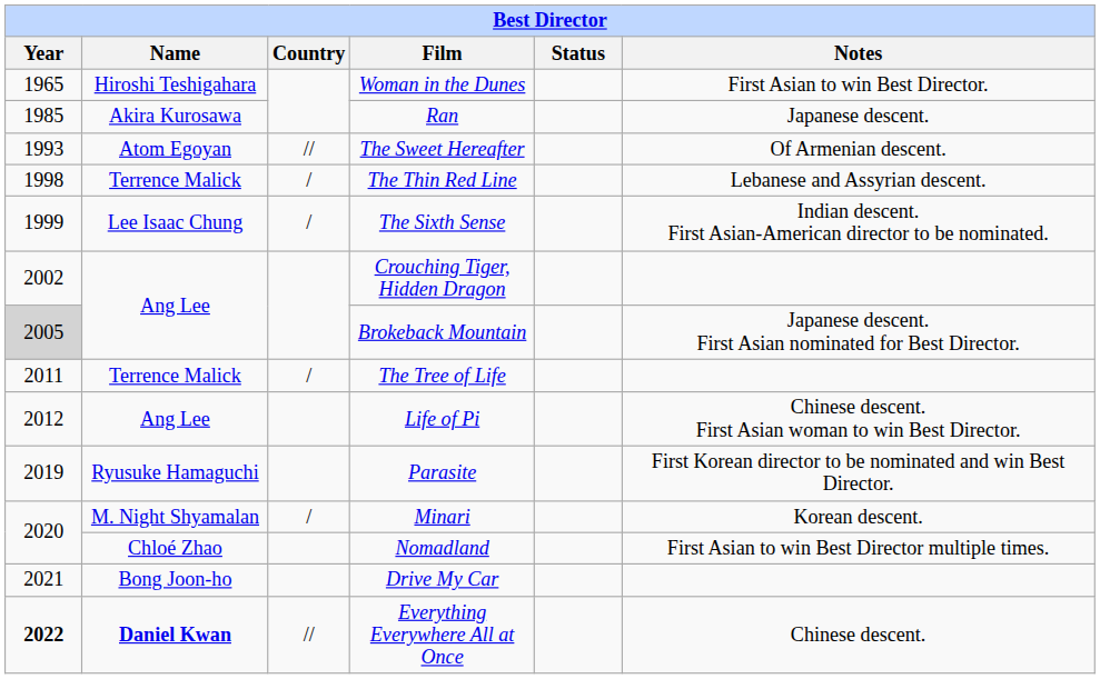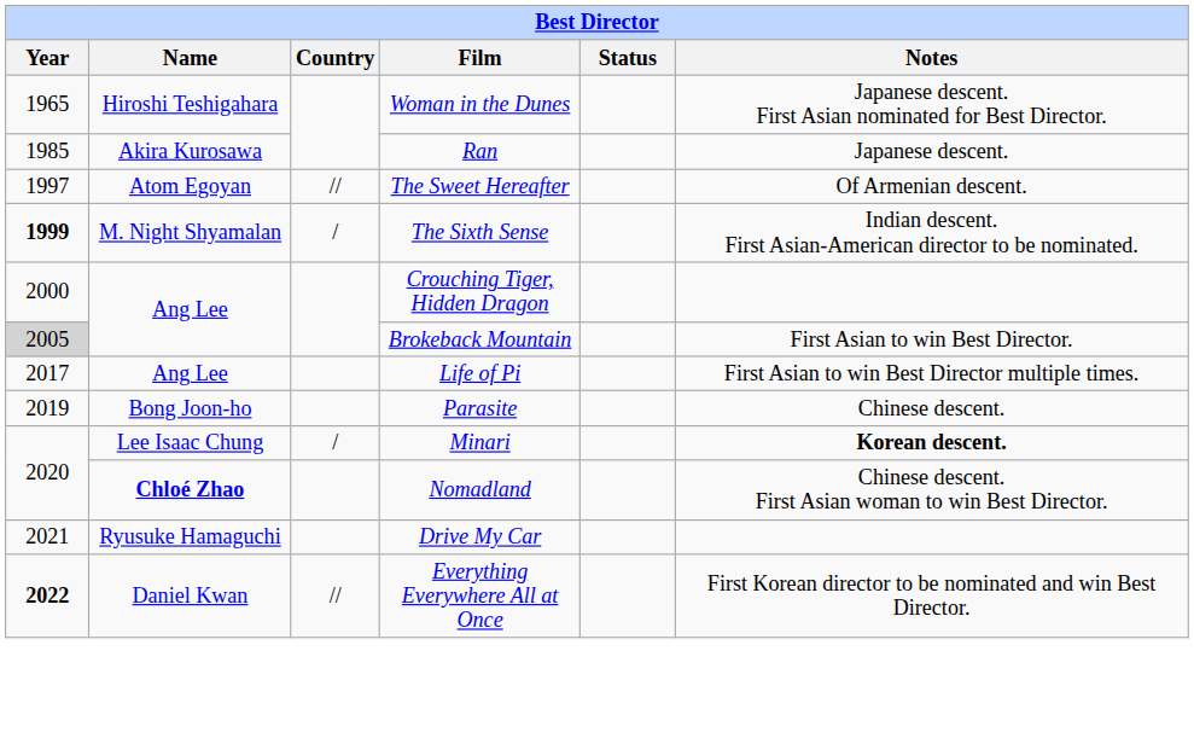Woman in the Dunes | Notes: First Asian to win Best Director. -> Japanese descent. First Asian nominated for Best Director.
The Sweet Hereafter | Year: 1993 -> 1997
- row: 1998 | Terrence Malick | / | The Thin Red Line | Lebanese and Assyrian descent.
The Sixth Sense | Year: normal -> bold
The Sixth Sense | Name: Lee Isaac Chung -> M. Night Shyamalan
Crouching Tiger, Hidden Dragon | Year: 2002 -> 2000
Brokeback Mountain | Notes: Japanese descent. First Asian nominated for Best Director. -> First Asian to win Best Director.
- row: 2011 | Terrence Malick | / | The Tree of Life
Life of Pi | Year: 2012 -> 2017
Life of Pi | Notes: Chinese descent. First Asian woman to win Best Director. -> First Asian to win Best Director multiple times.
Parasite | Name: Ryusuke Hamaguchi -> Bong Joon-ho
Parasite | Notes: First Korean director to be nominated and win Best Director. -> Chinese descent.
Minari | Name: M. Night Shyamalan -> Lee Isaac Chung
Minari | Notes: normal -> bold
Nomadland | Name: normal -> bold
Nomadland | Notes: First Asian to win Best Director multiple times. -> Chinese descent. First Asian woman to win Best Director.
Drive My Car | Name: Bong Joon-ho -> Ryusuke Hamaguchi
Everything Everywhere All at Once | Name: bold -> normal
Everything Everywhere All at Once | Notes: Chinese descent. -> First Korean director to be nominated and win Best Director.
